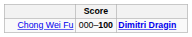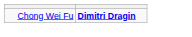- column: Score | 000–100
